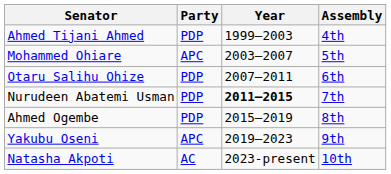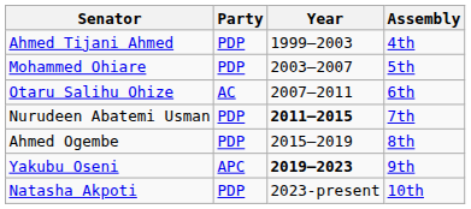Mohammed Ohiare | Party: APC -> PDP
Otaru Salihu Ohize | Party: PDP -> AC
Yakubu Oseni | Year: normal -> bold
Natasha Akpoti | Party: AC -> PDP
